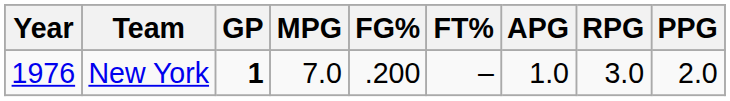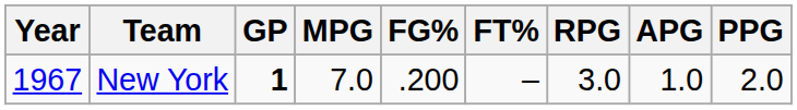columns swapped: RPG <-> APG
New York | Year: 1976 -> 1967
